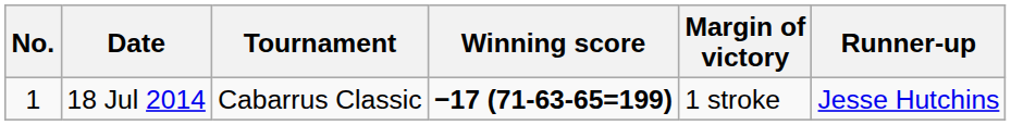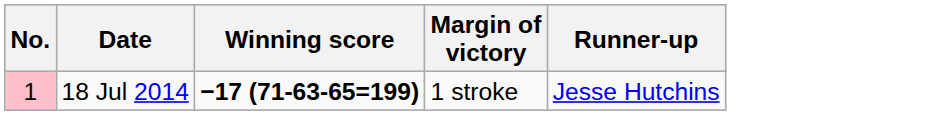- column: Tournament | Cabarrus Classic
18 Jul 2014 | No.: no background -> pink background
